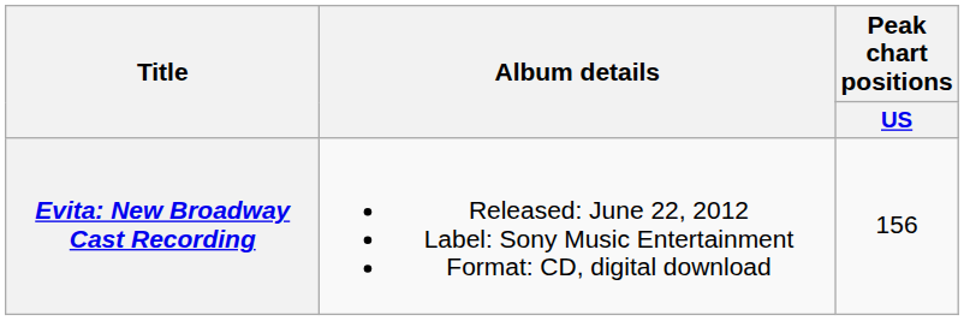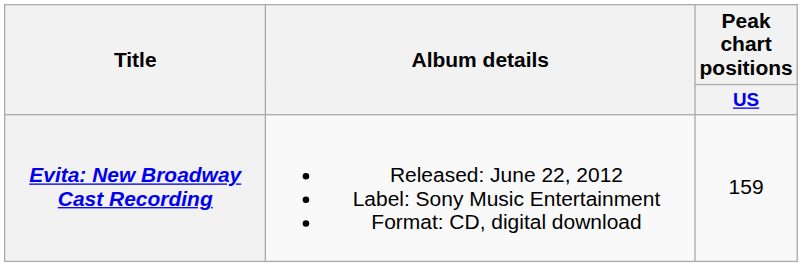Evita: New Broadway Cast Recording | Peak chart positions / US: 156 -> 159
